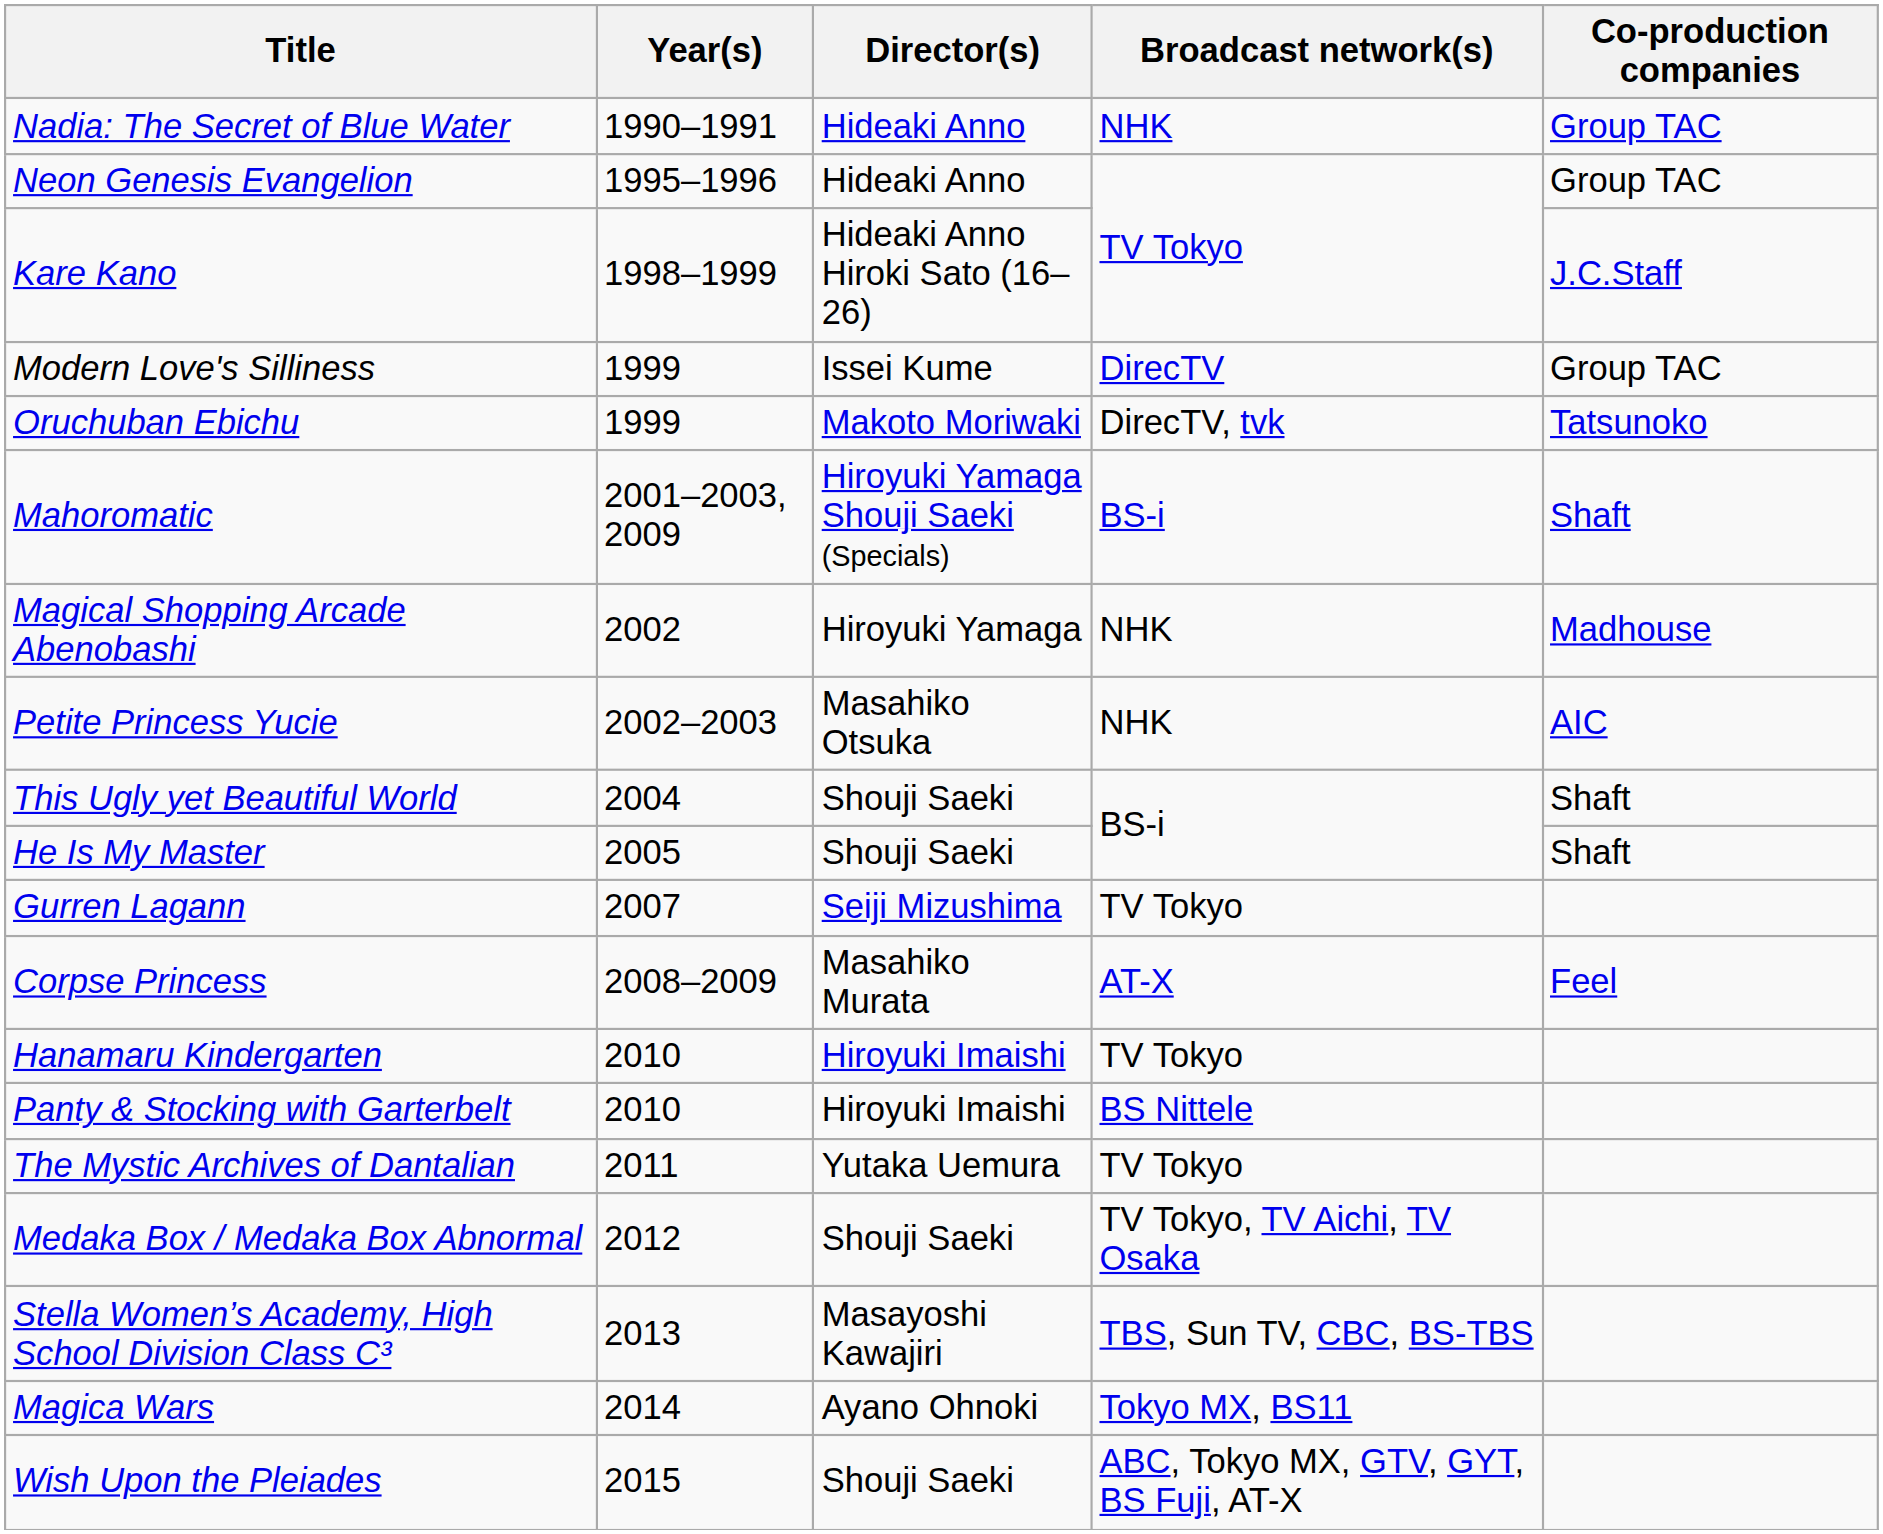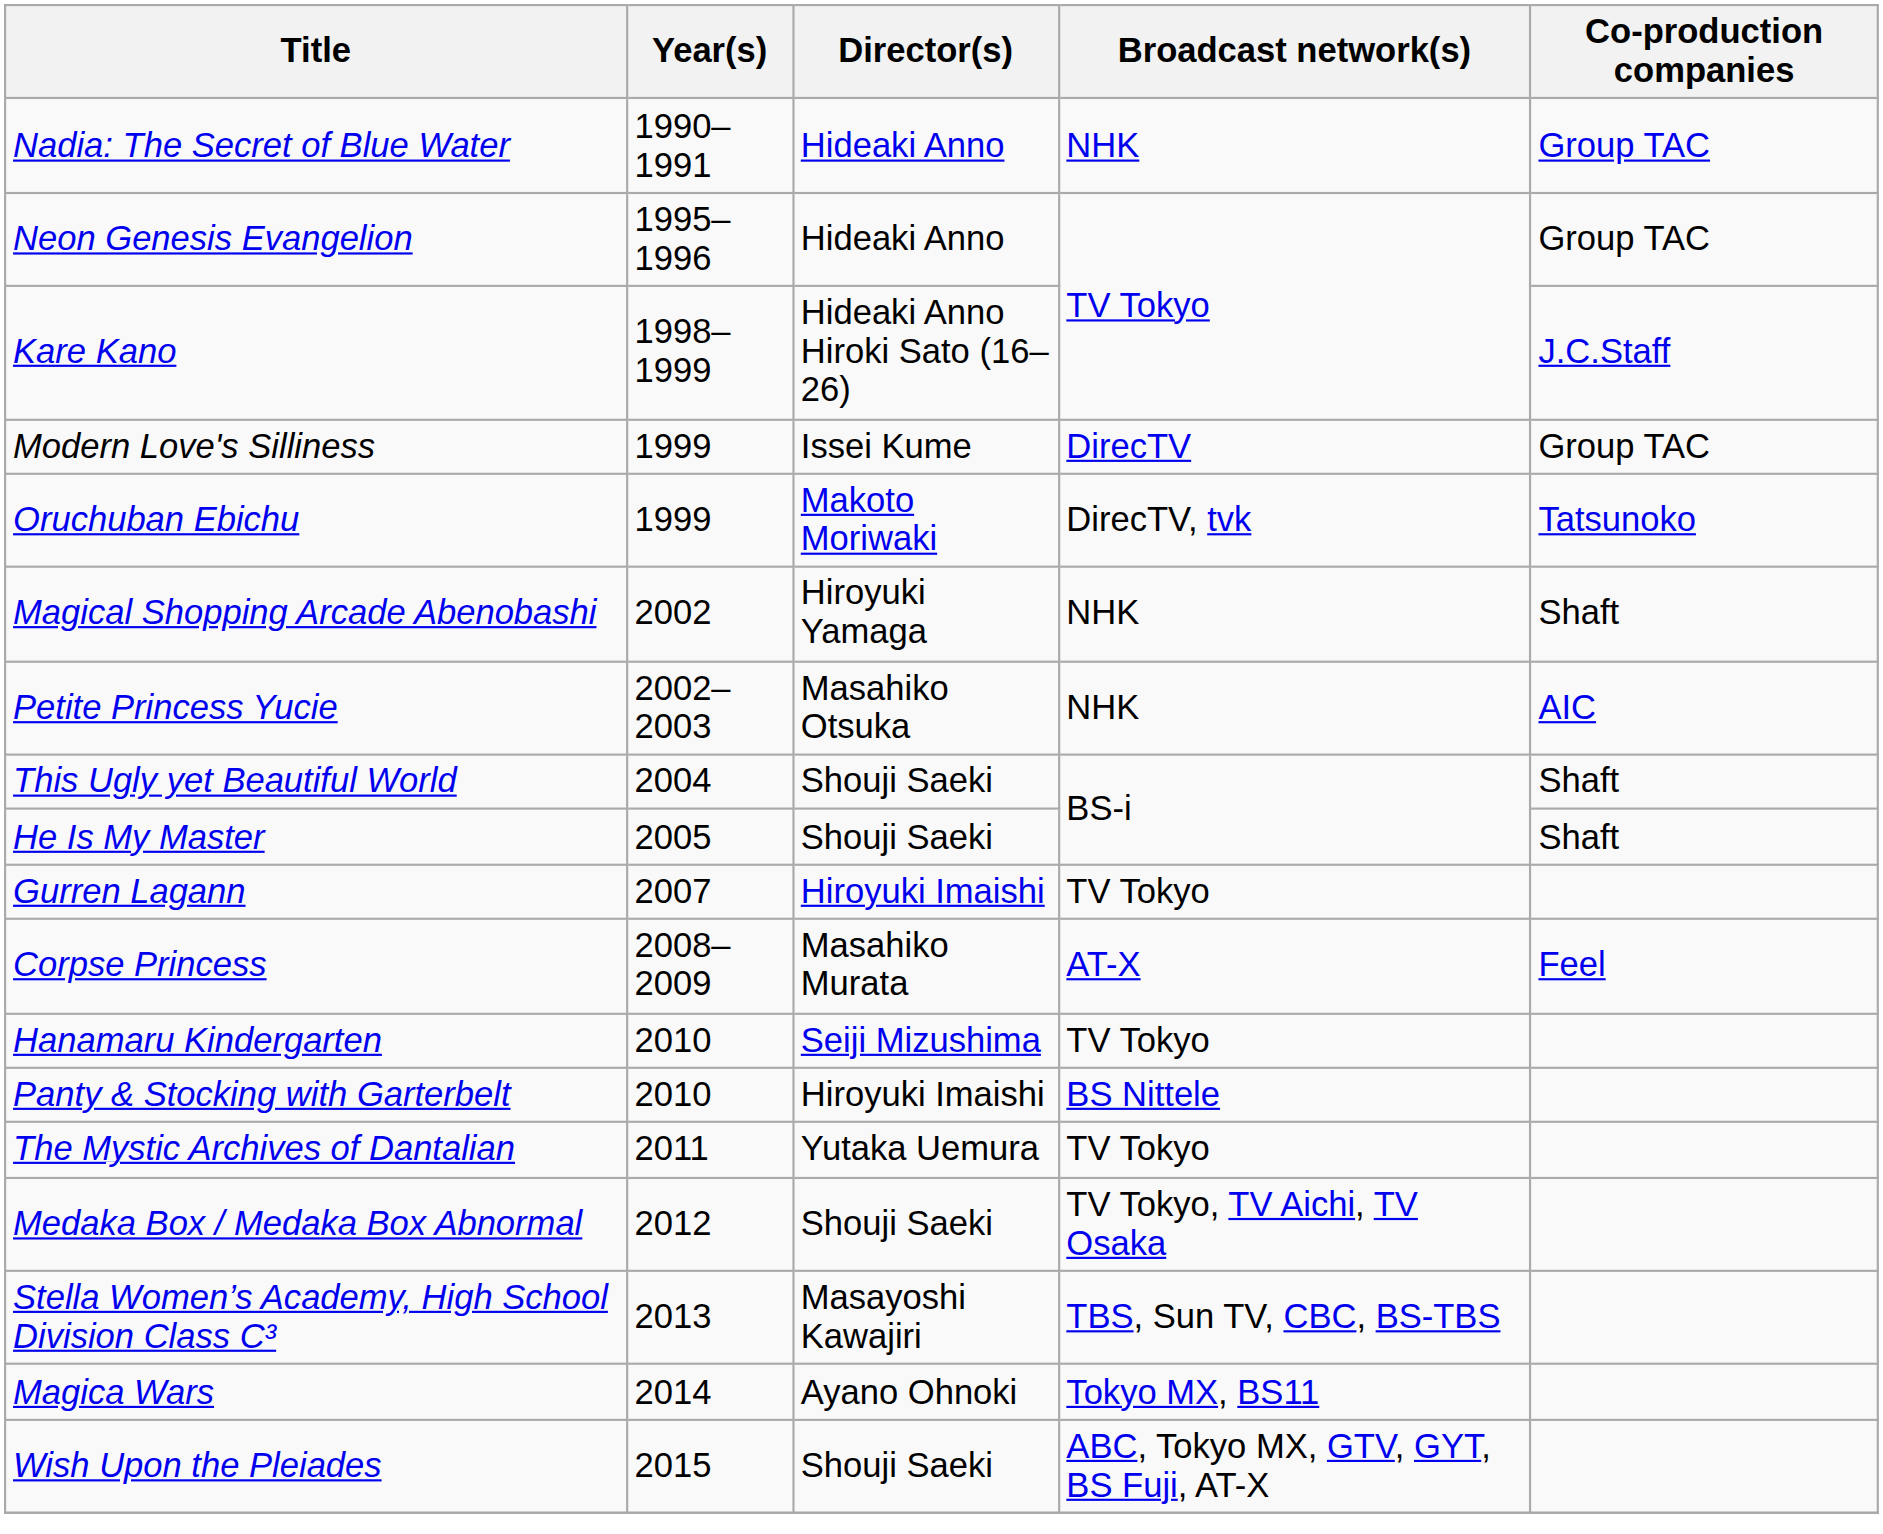- row: Mahoromatic | 2001–2003, 2009 | Hiroyuki Yamaga Shouji Saeki (Specials) | BS-i | Shaft
Magical Shopping Arcade Abenobashi | Co-production companies: Madhouse -> Shaft
Gurren Lagann | Director(s): Seiji Mizushima -> Hiroyuki Imaishi
Hanamaru Kindergarten | Director(s): Hiroyuki Imaishi -> Seiji Mizushima
